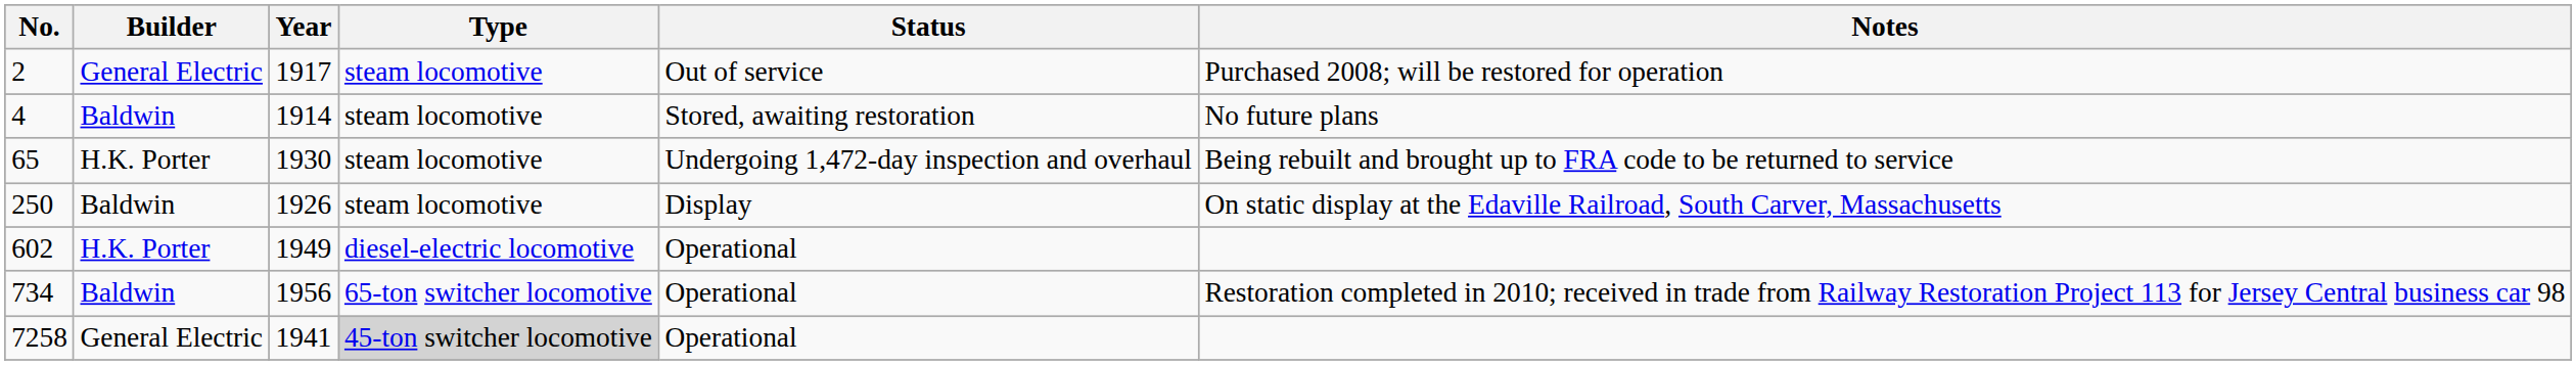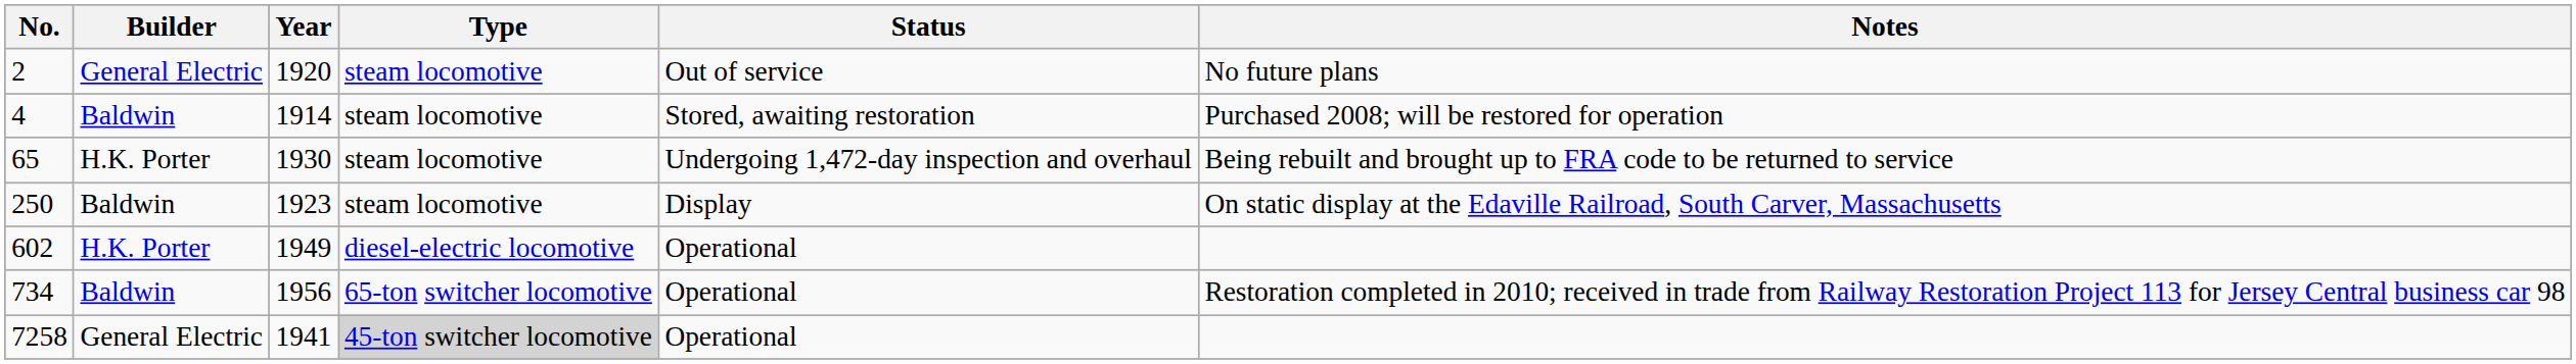2 | Year: 1917 -> 1920
2 | Notes: Purchased 2008; will be restored for operation -> No future plans
4 | Notes: No future plans -> Purchased 2008; will be restored for operation
250 | Year: 1926 -> 1923
